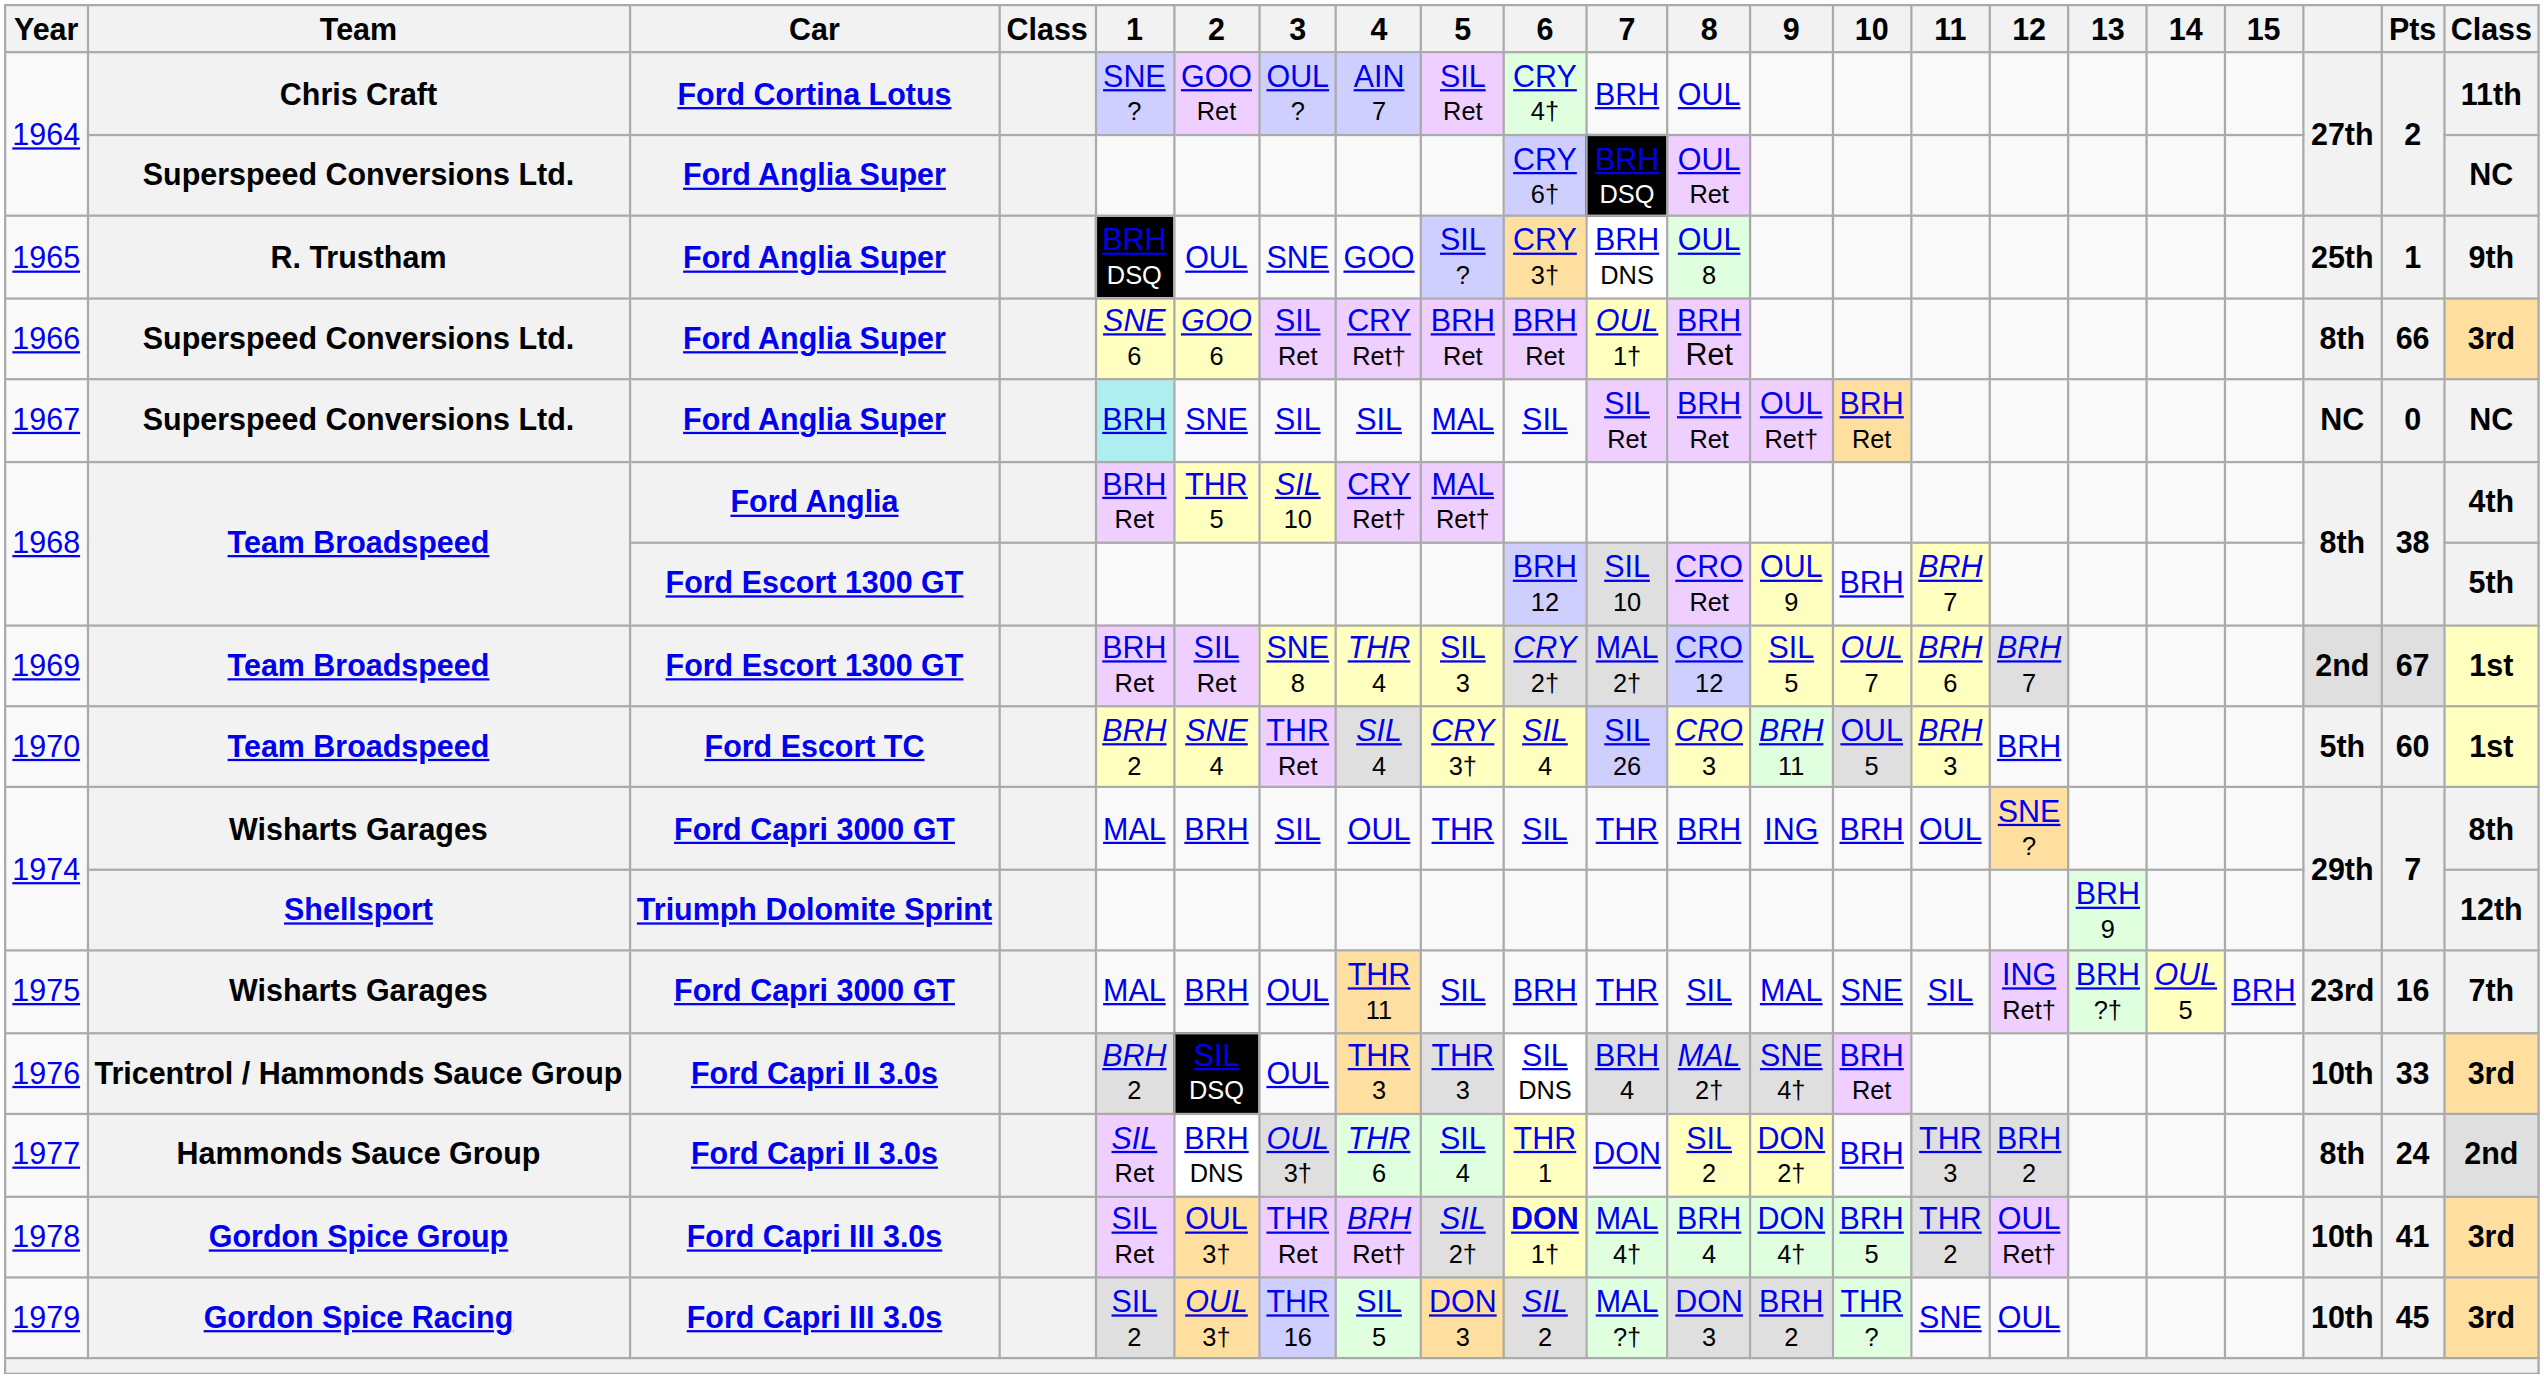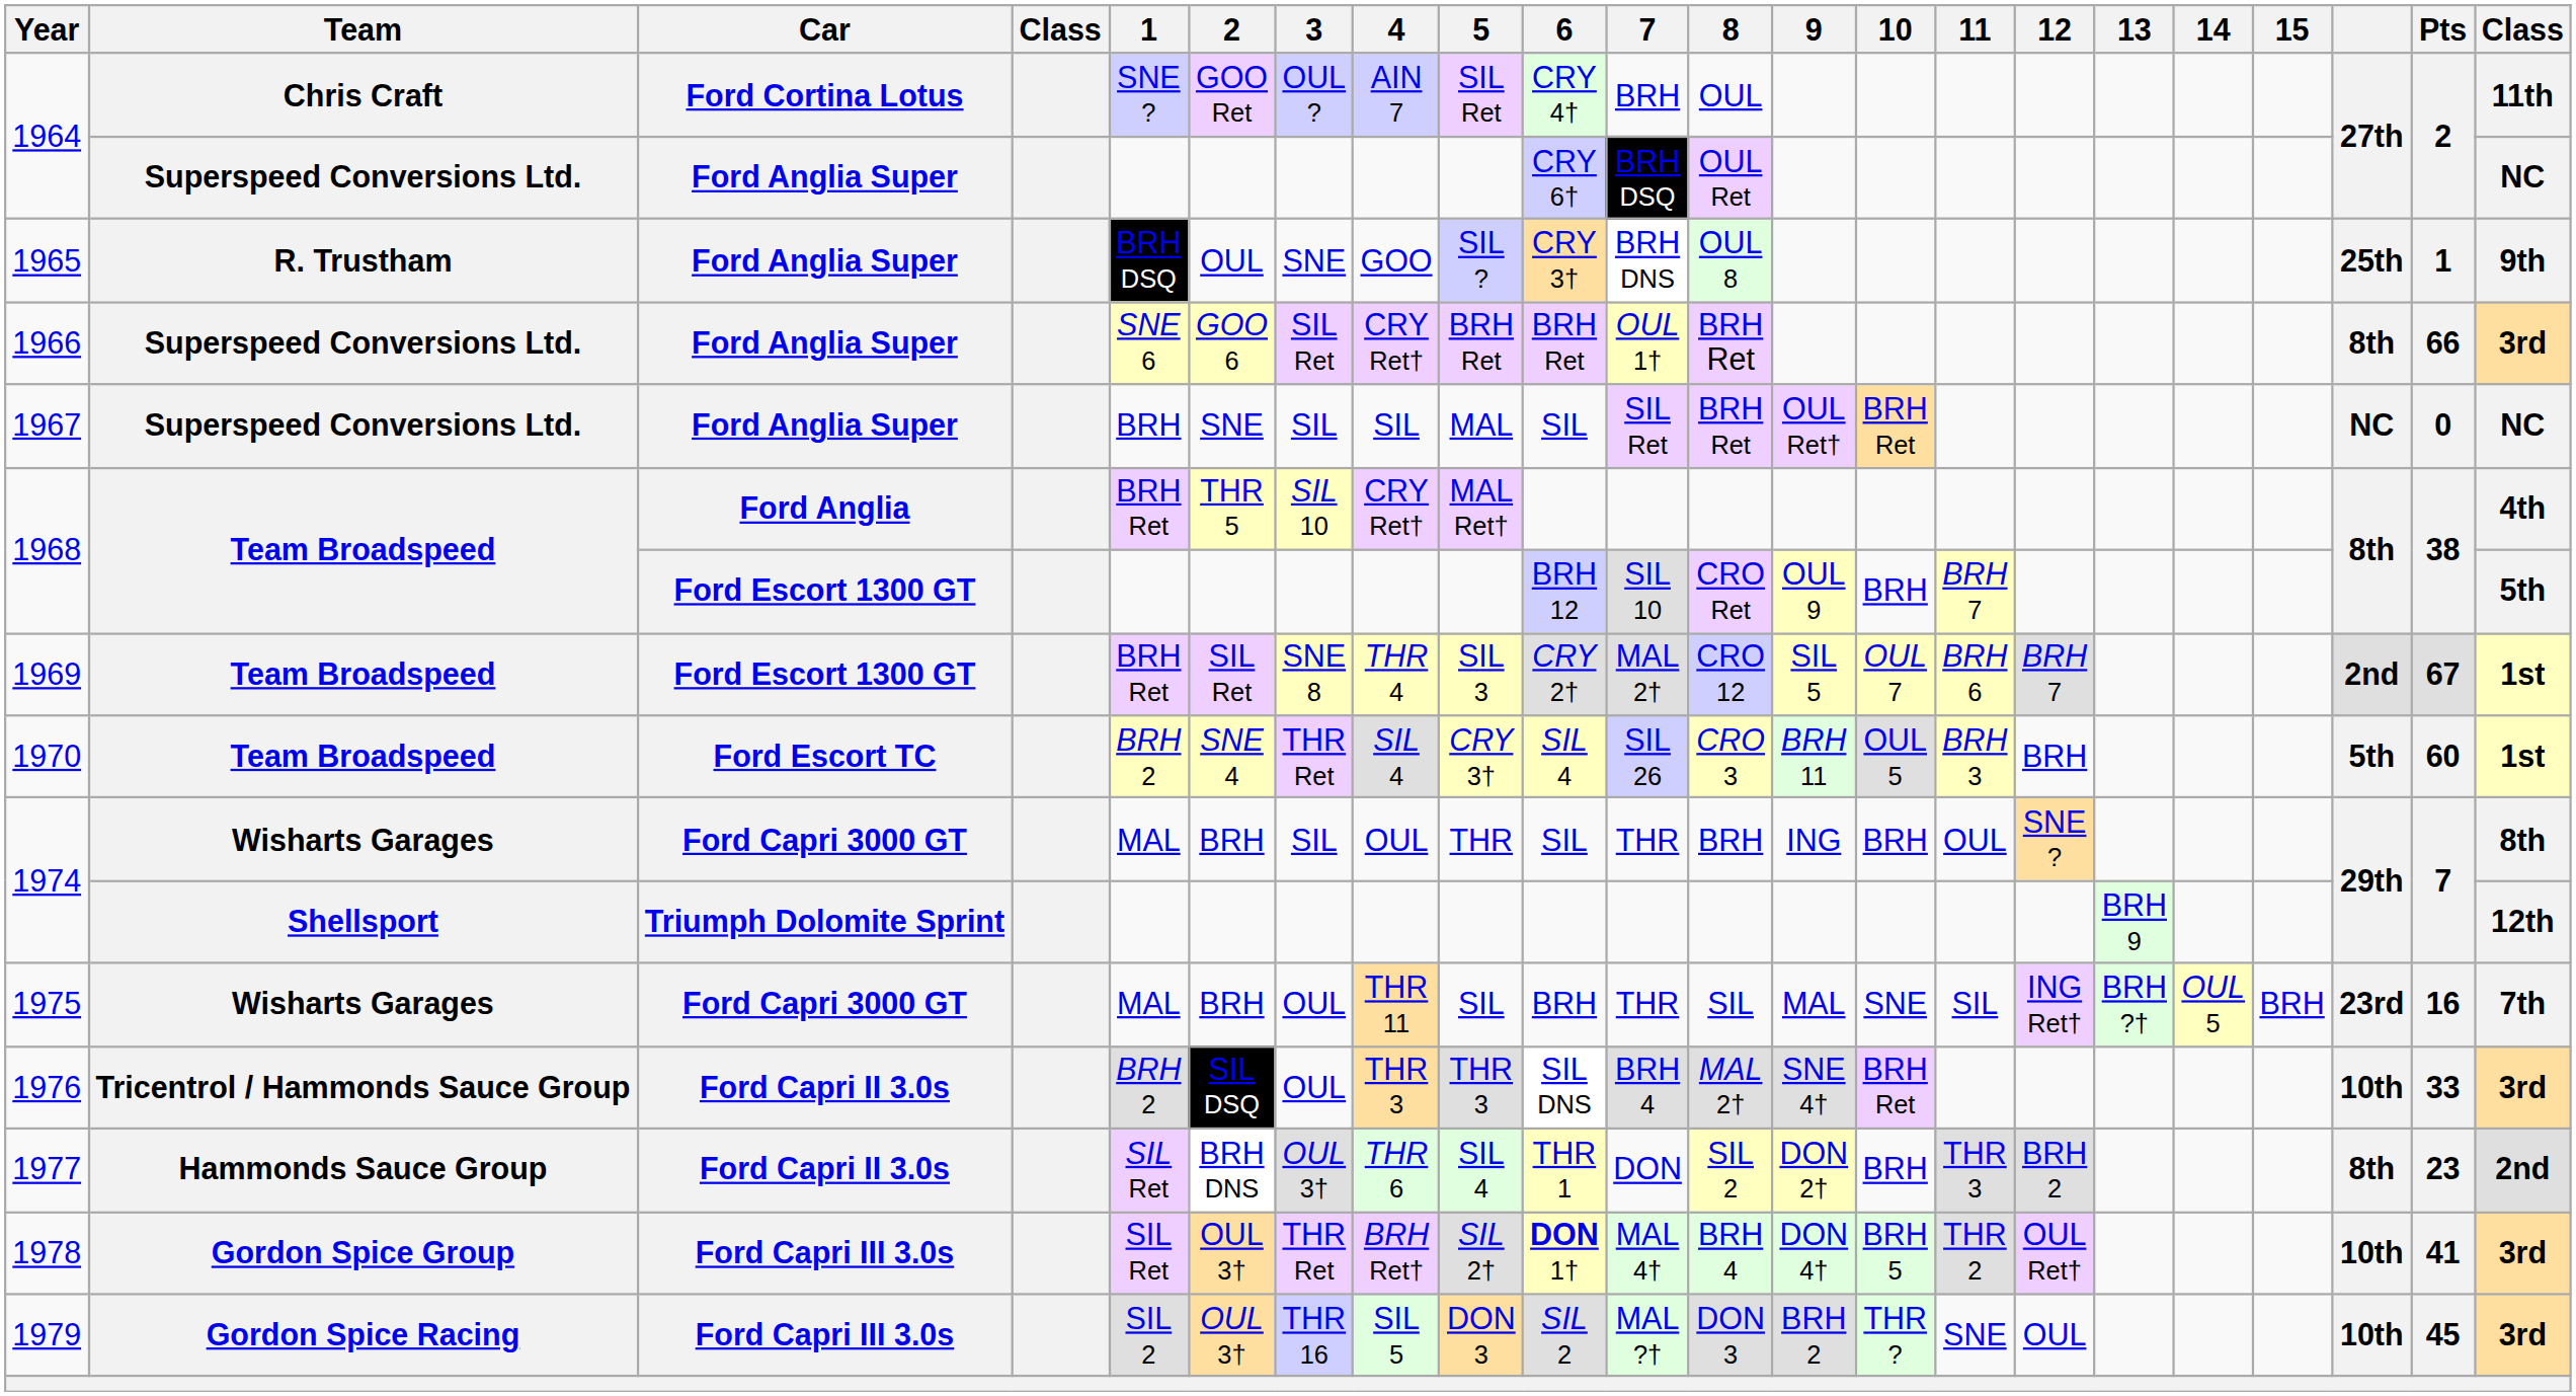1967 | 1: paleturquoise background -> no background
1977 | Pts: 24 -> 23
